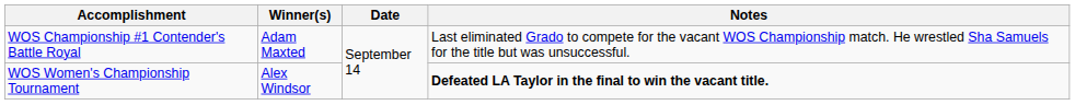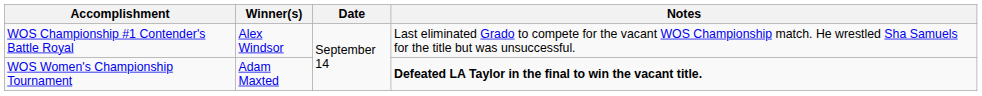WOS Championship #1 Contender's Battle Royal | Winner(s): Adam Maxted -> Alex Windsor
WOS Women's Championship Tournament | Winner(s): Alex Windsor -> Adam Maxted
